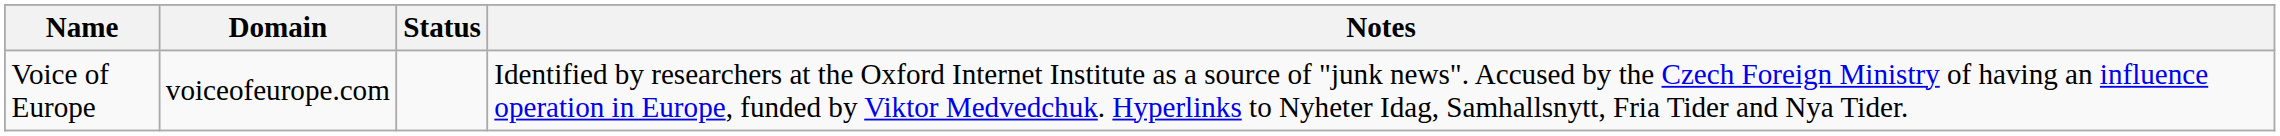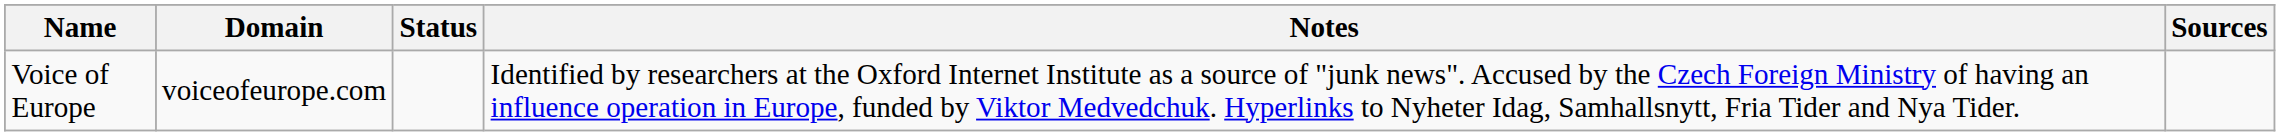+ column: Sources
